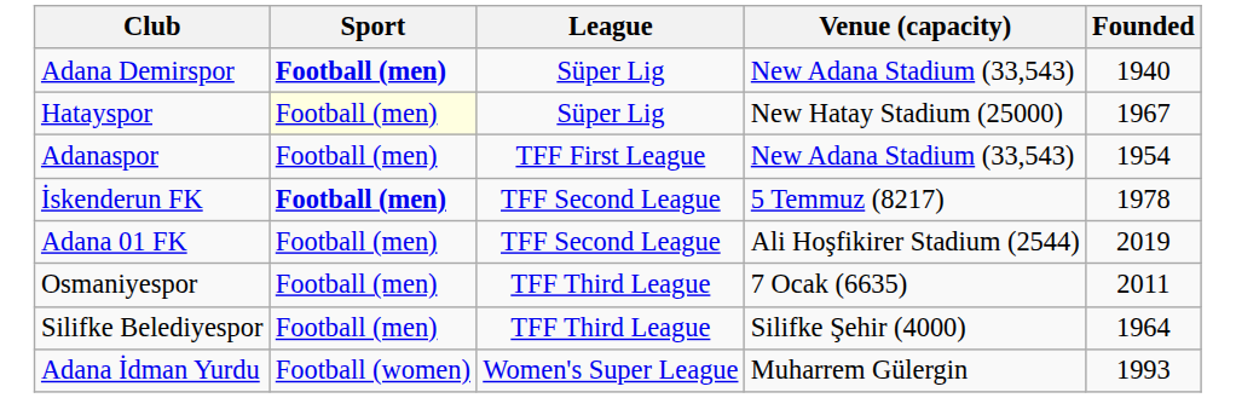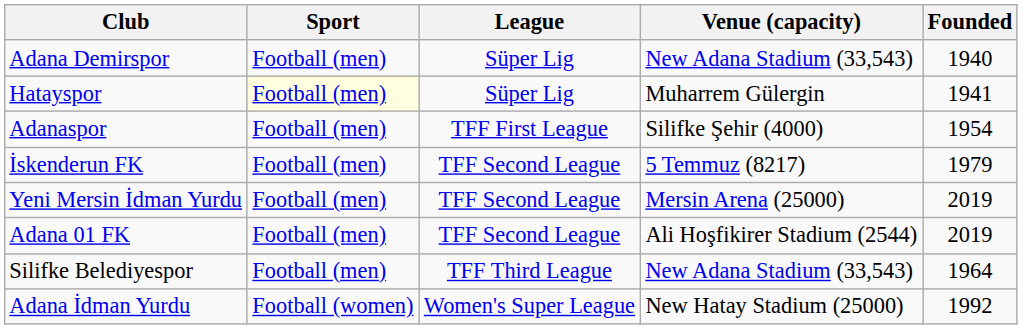Adana Demirspor | Sport: bold -> normal
Hatayspor | Venue (capacity): New Hatay Stadium (25000) -> Muharrem Gülergin
Hatayspor | Founded: 1967 -> 1941
Adanaspor | Venue (capacity): New Adana Stadium (33,543) -> Silifke Şehir (4000)
İskenderun FK | Sport: bold -> normal
İskenderun FK | Founded: 1978 -> 1979
+ row: Yeni Mersin İdman Yurdu | Football (men) | TFF Second League | Mersin Arena (25000) | 2019
- row: Osmaniyespor | Football (men) | TFF Third League | 7 Ocak (6635) | 2011
Silifke Belediyespor | Venue (capacity): Silifke Şehir (4000) -> New Adana Stadium (33,543)
Adana İdman Yurdu | Venue (capacity): Muharrem Gülergin -> New Hatay Stadium (25000)
Adana İdman Yurdu | Founded: 1993 -> 1992
